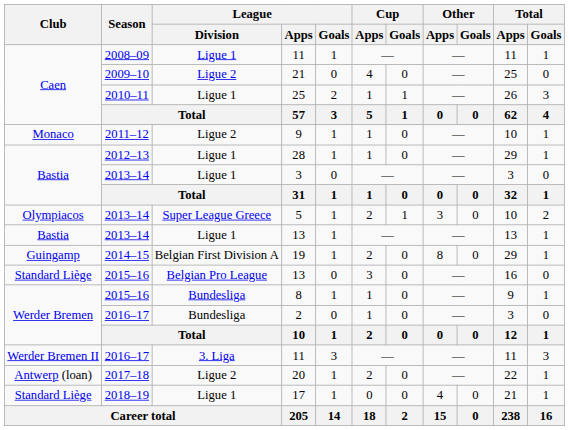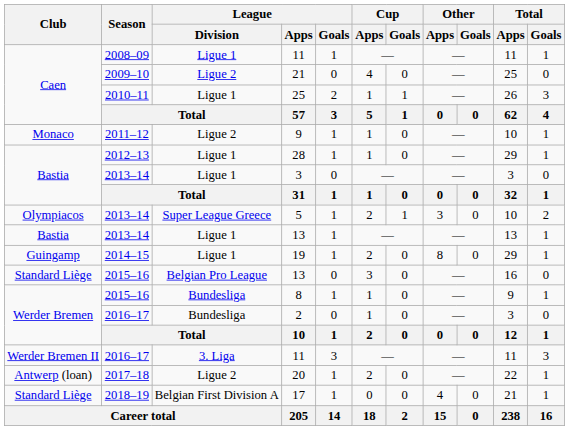19 | League / Division: Belgian First Division A -> Ligue 1
17 | League / Division: Ligue 1 -> Belgian First Division A
